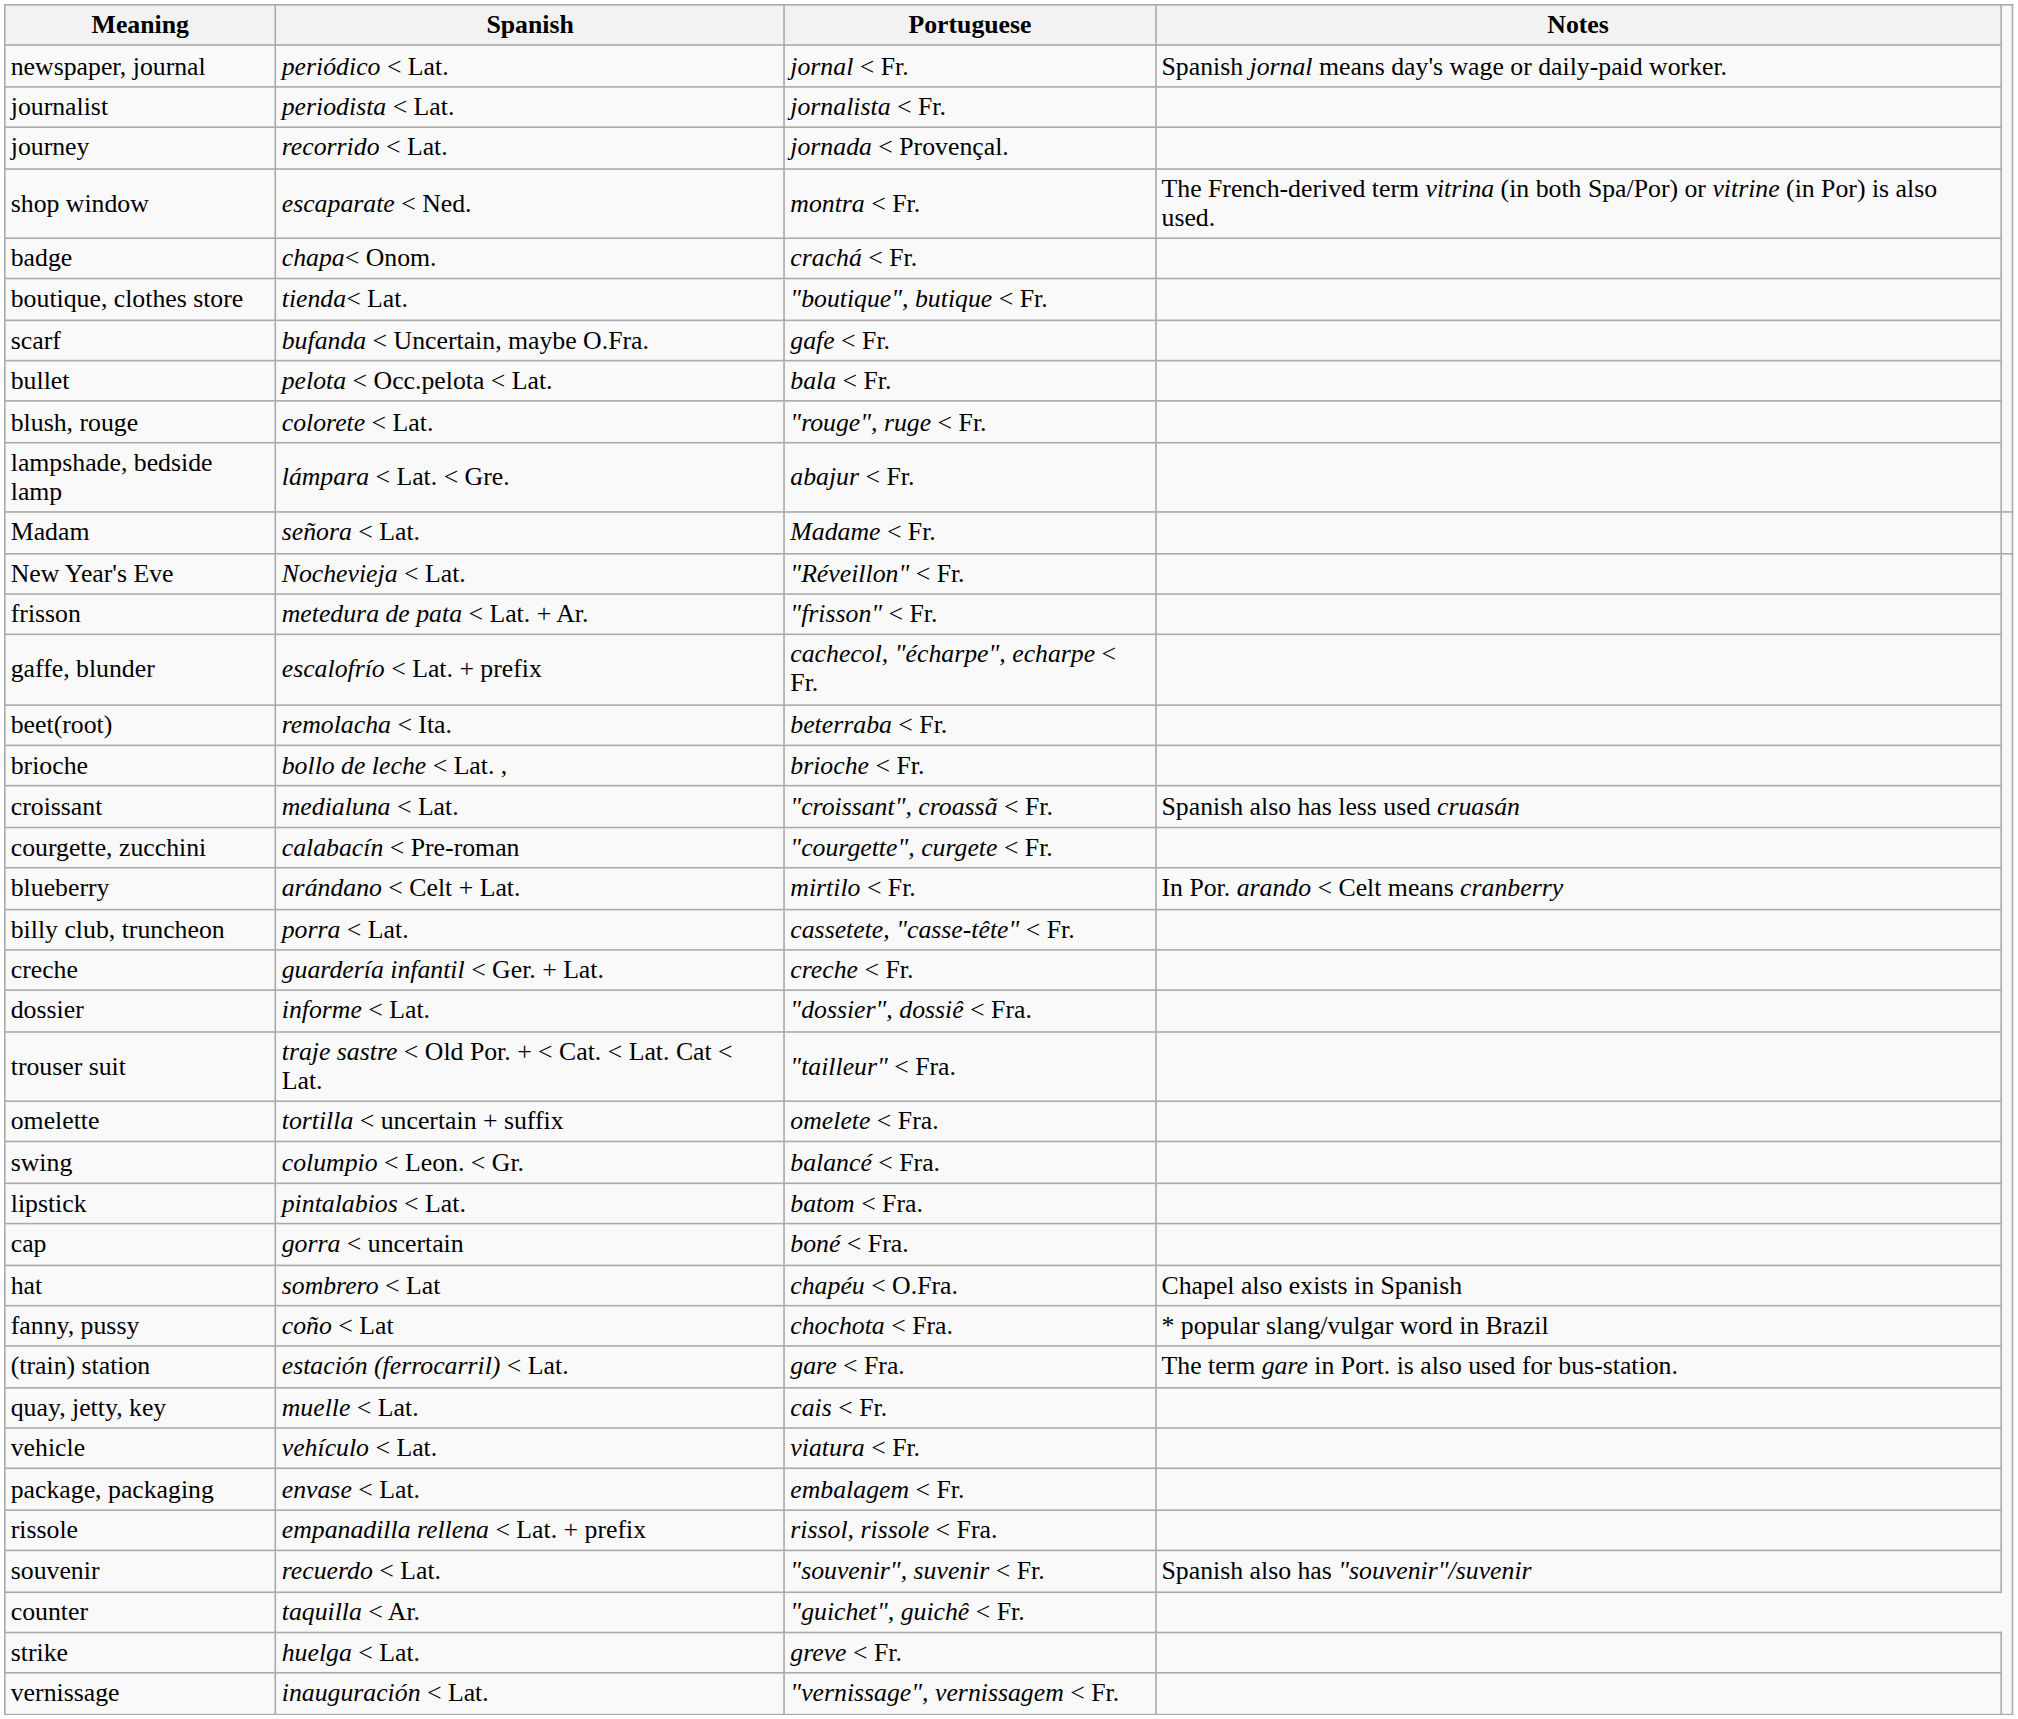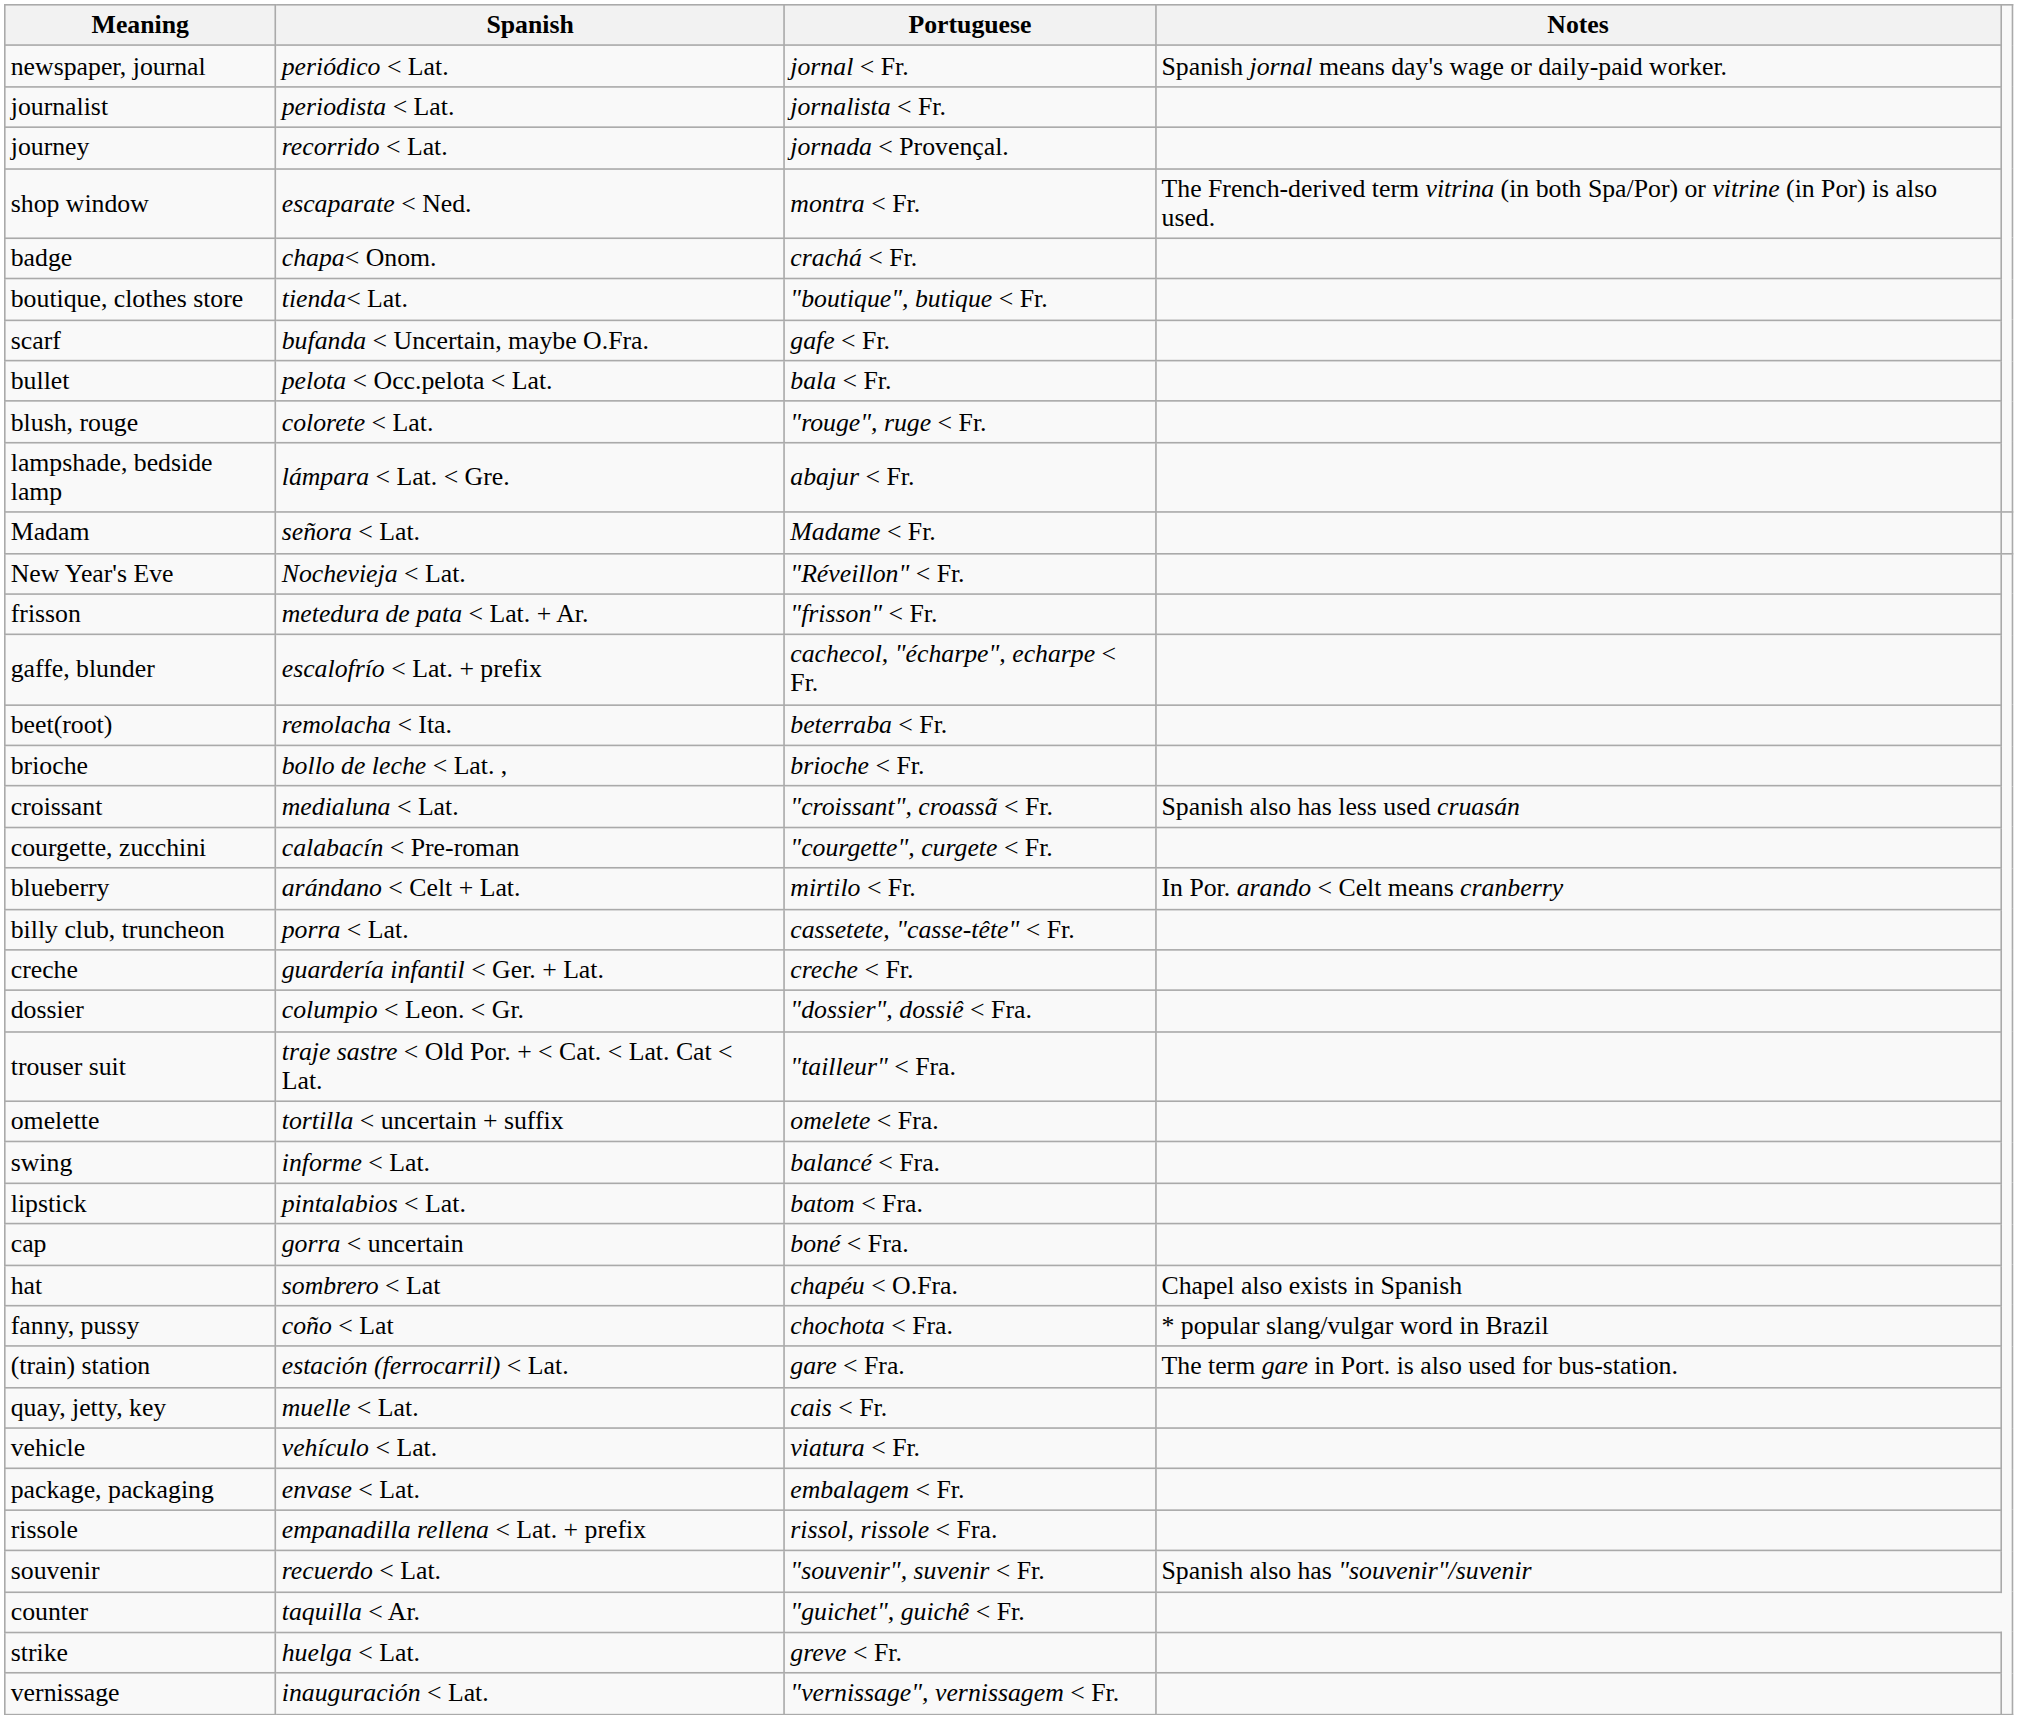dossier | Spanish: informe < Lat. -> columpio < Leon. < Gr.
swing | Spanish: columpio < Leon. < Gr. -> informe < Lat.
